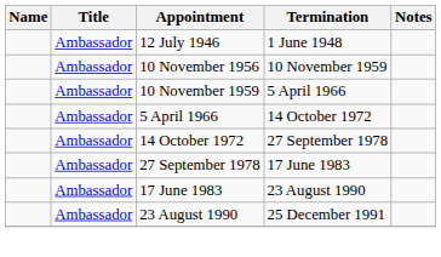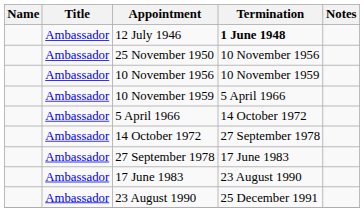12 July 1946 | Termination: normal -> bold
+ row: Ambassador | 25 November 1950 | 10 November 1956
